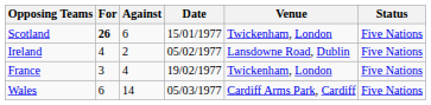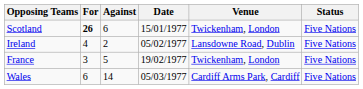France | Against: 4 -> 5
